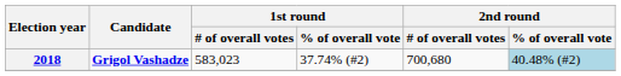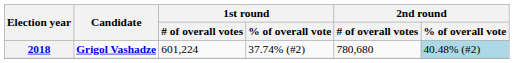2018 | 1st round / # of overall votes: 583,023 -> 601,224
2018 | 2nd round / # of overall votes: 700,680 -> 780,680
